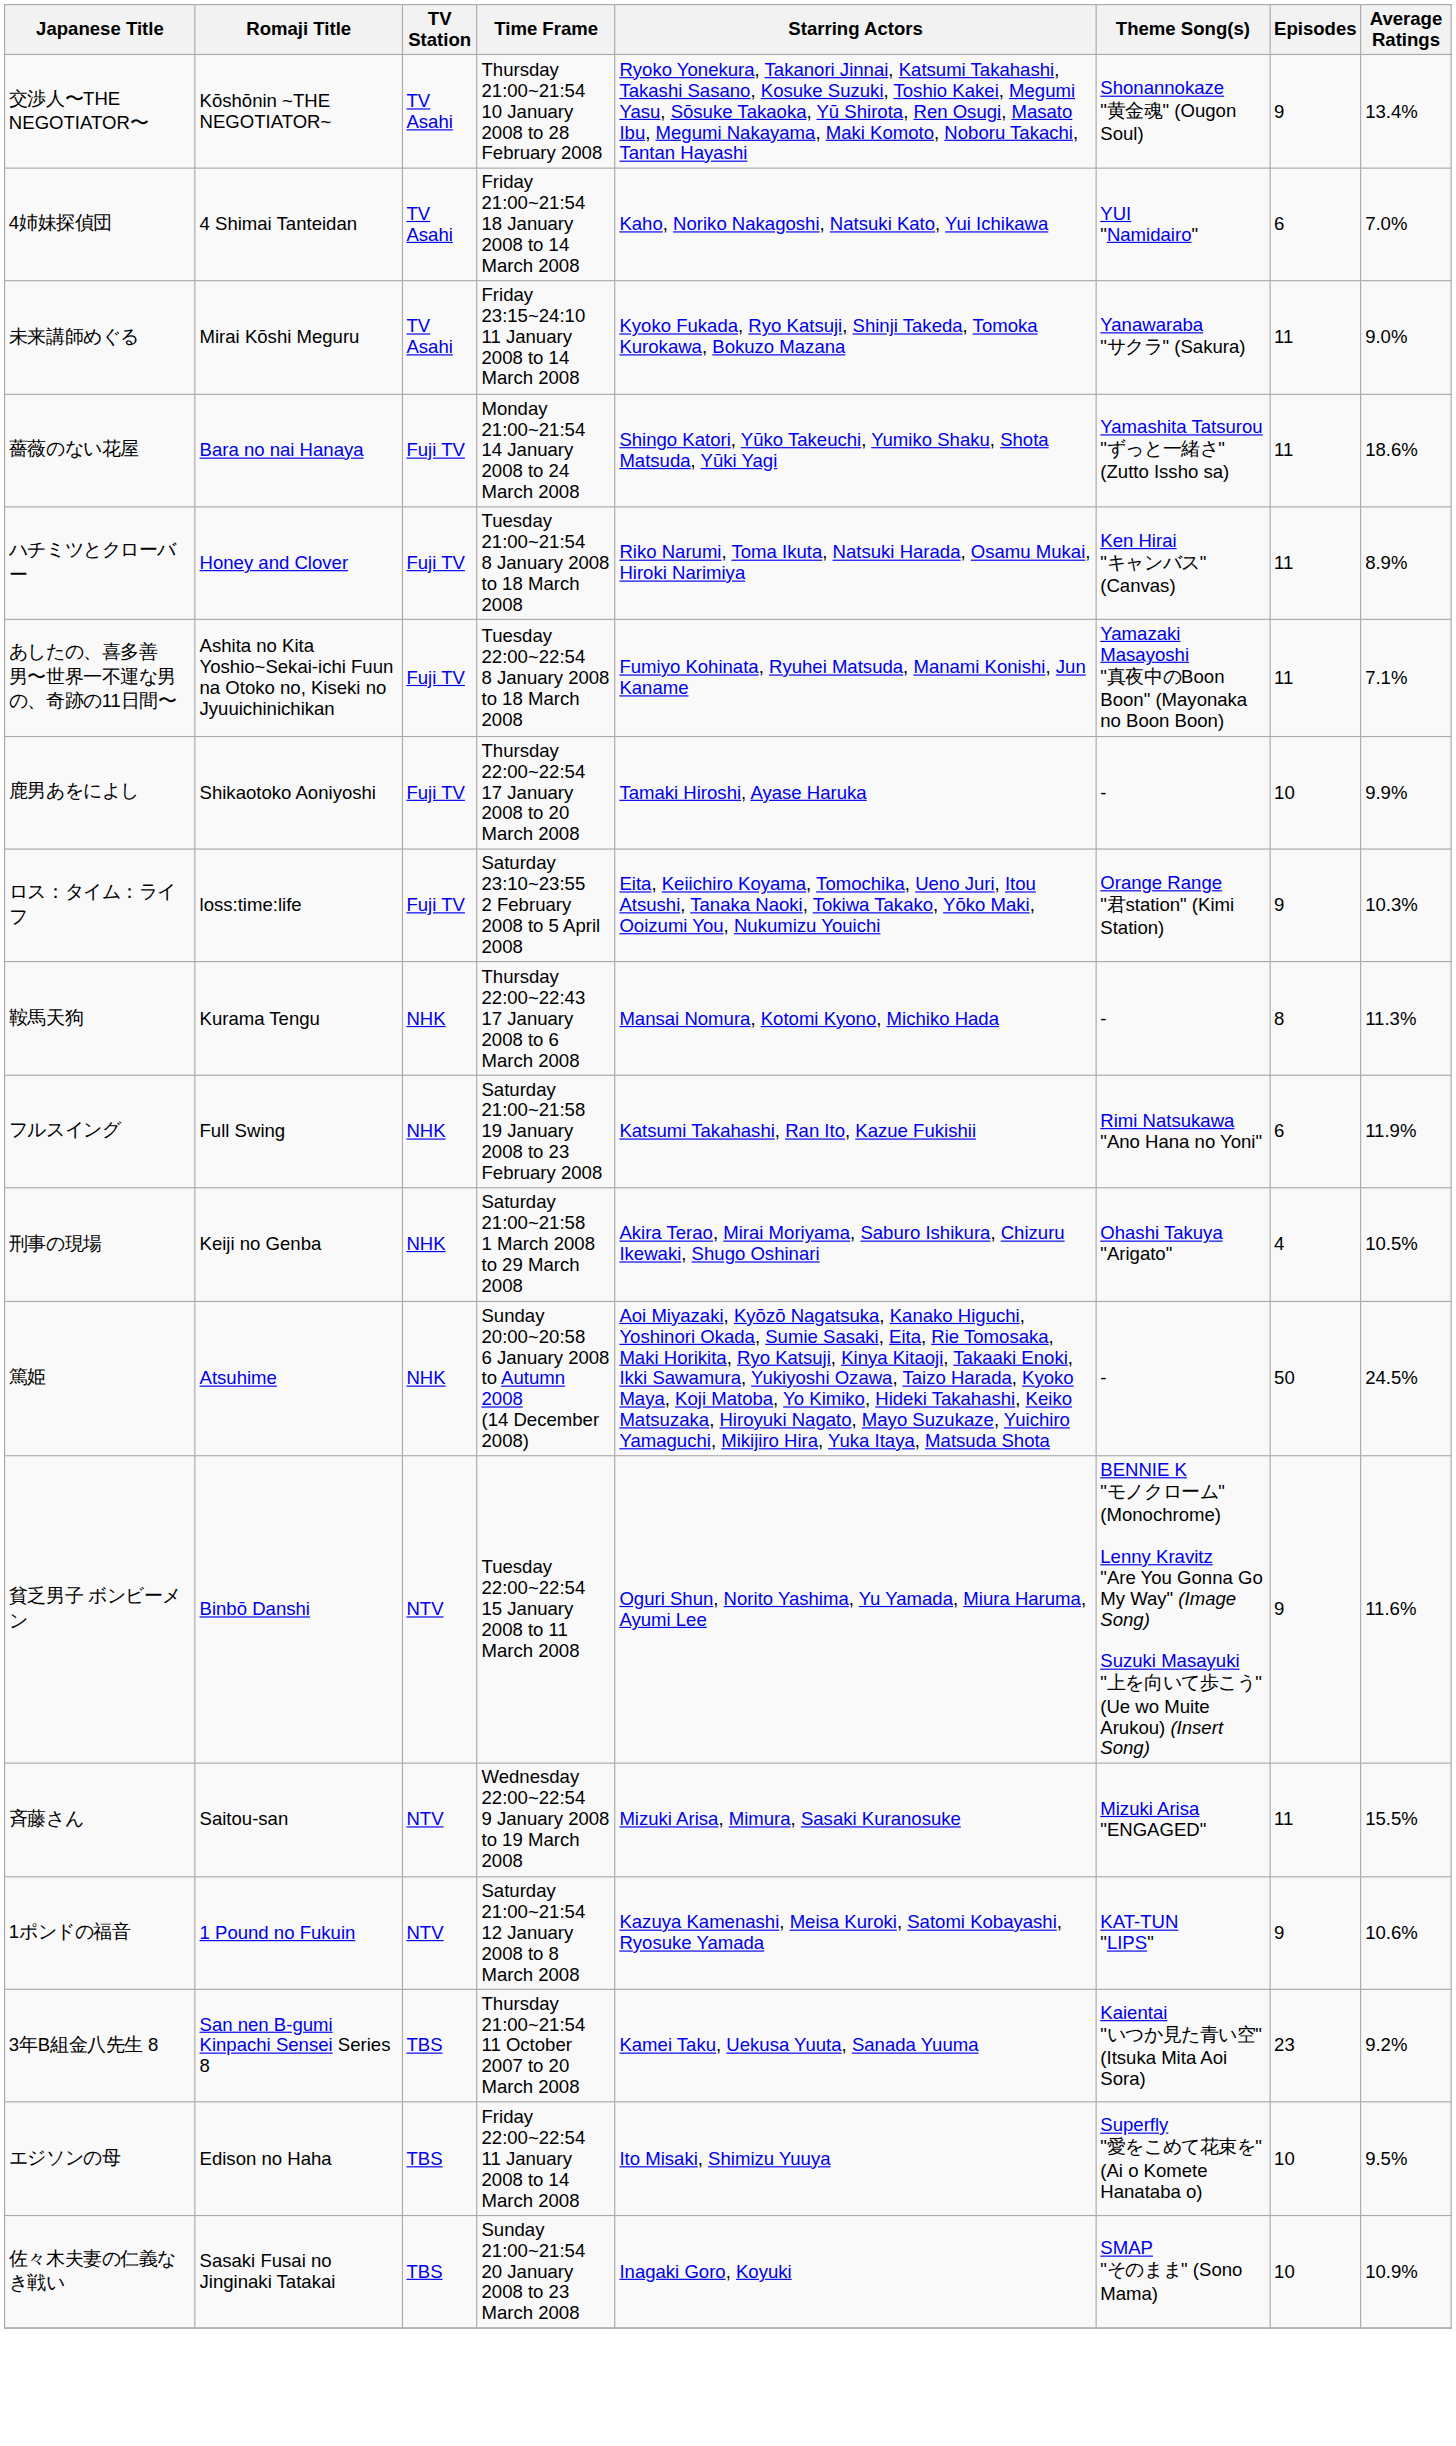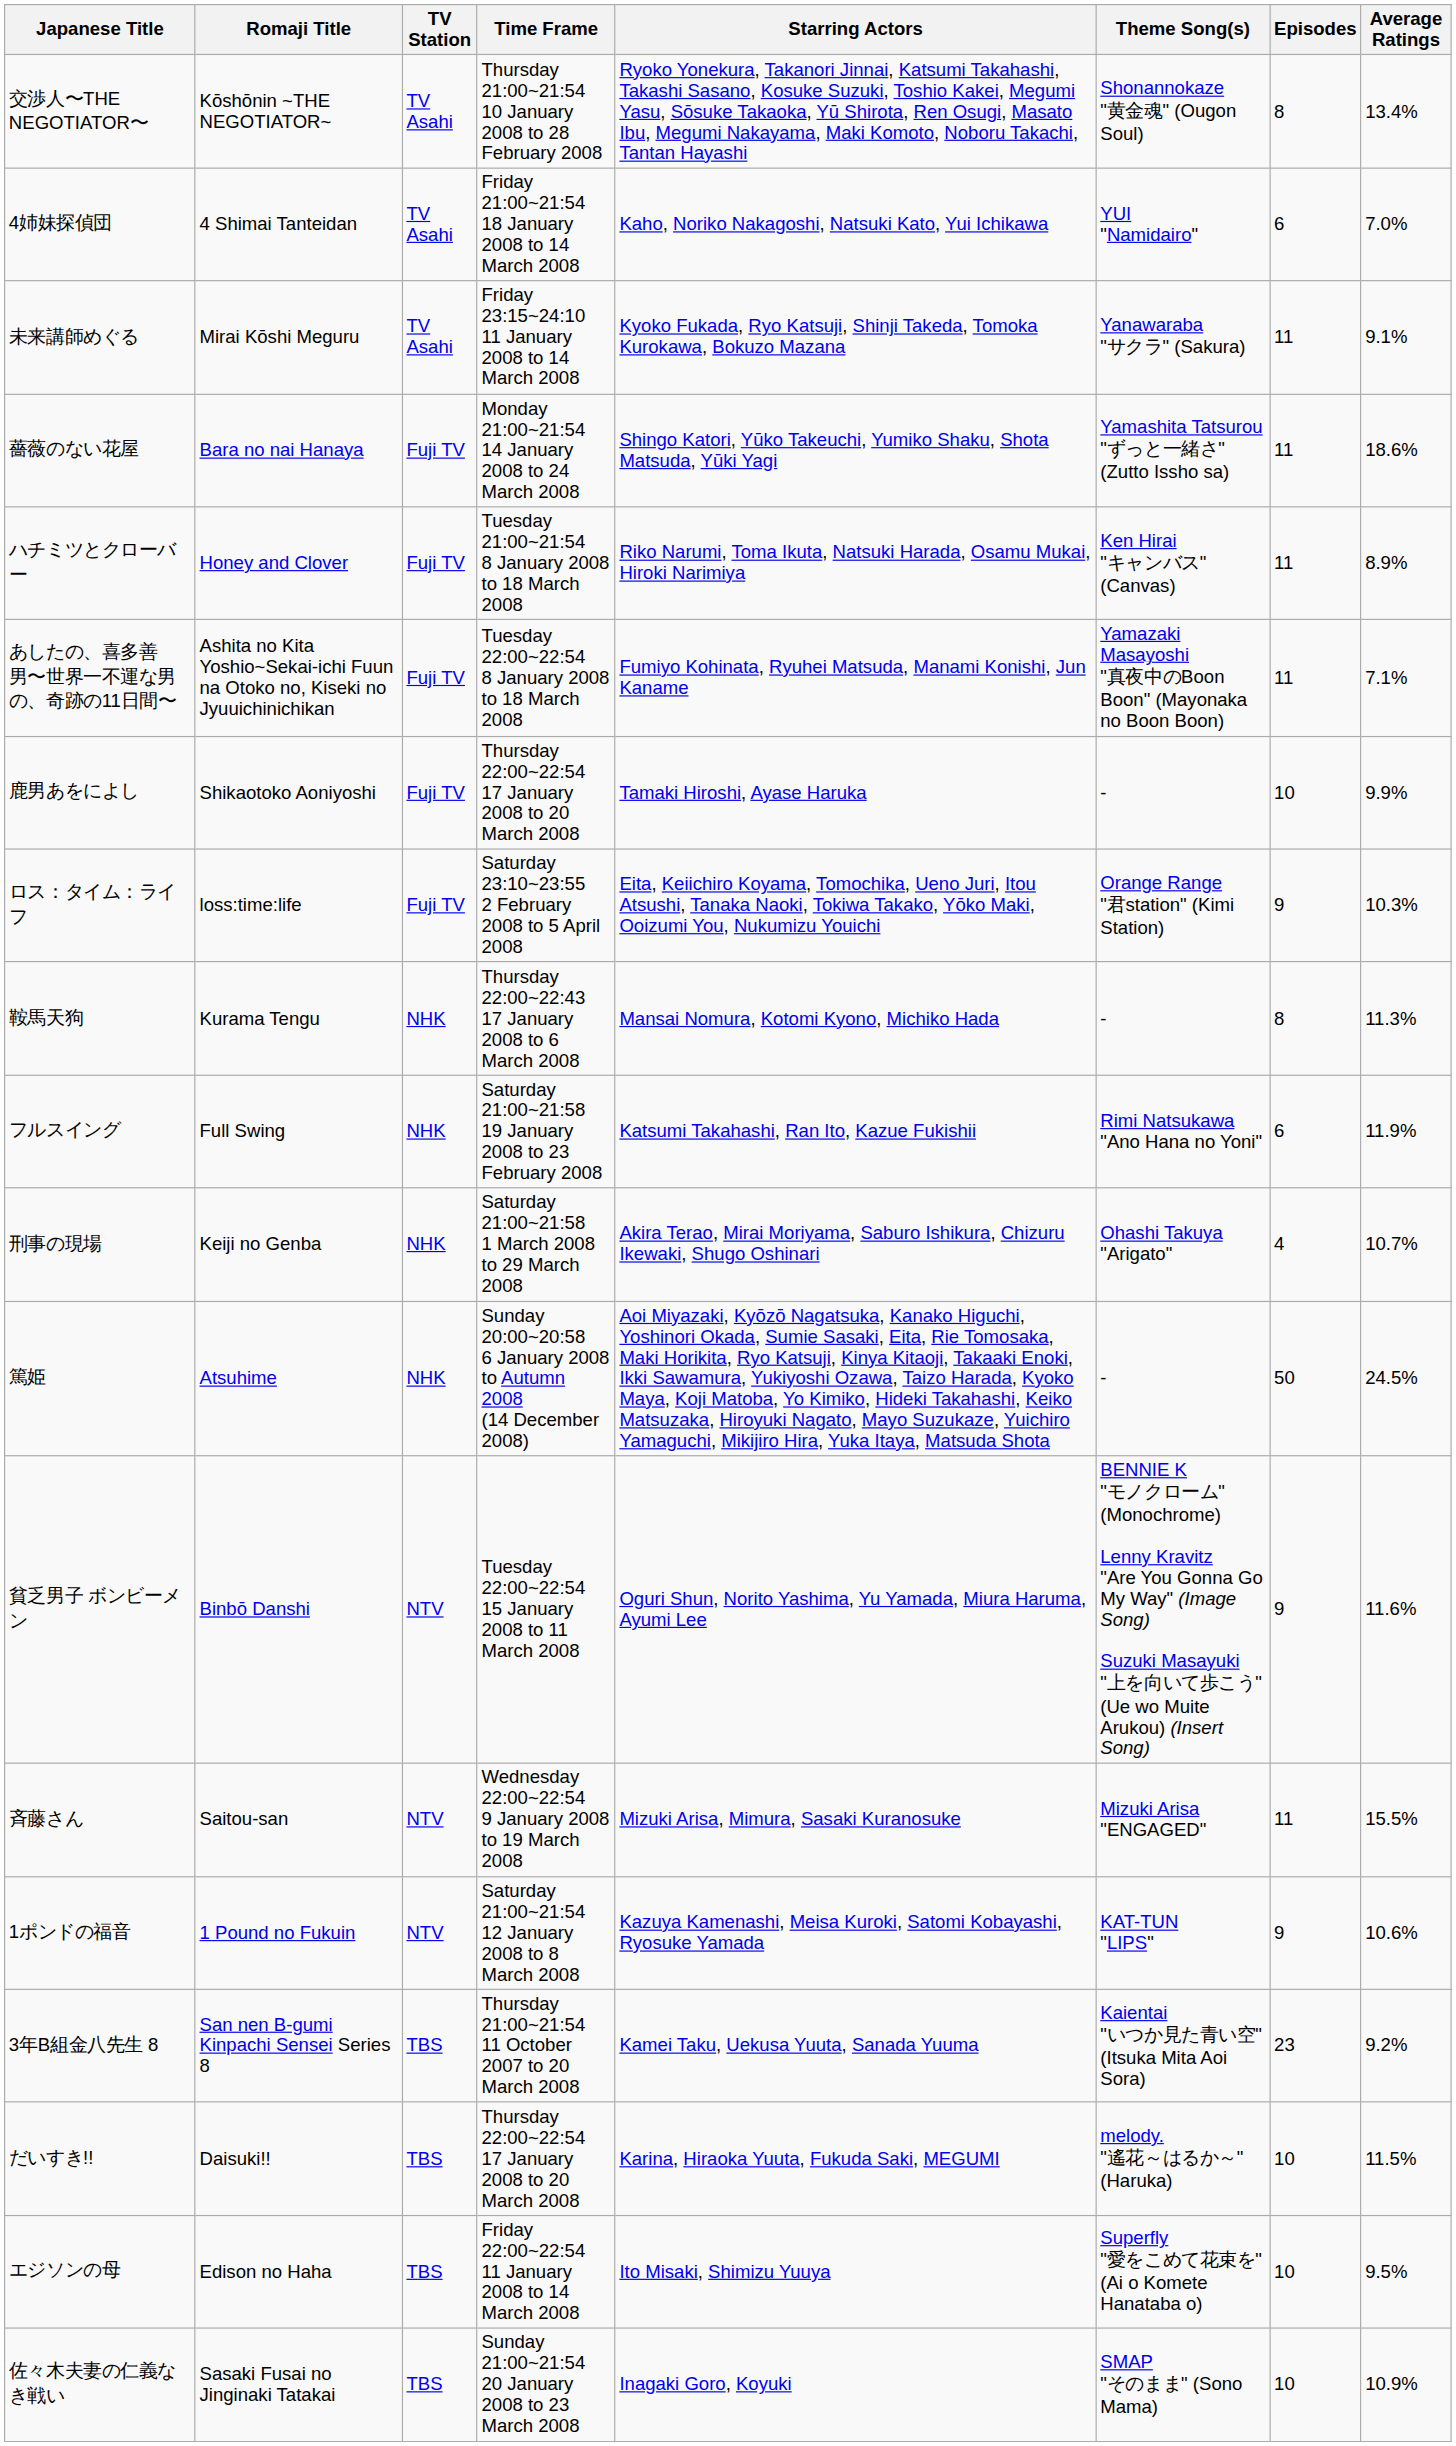交渉人〜THE NEGOTIATOR〜 | Episodes: 9 -> 8
未来講師めぐる | Average Ratings: 9.0% -> 9.1%
刑事の現場 | Average Ratings: 10.5% -> 10.7%
+ row: だいすき!! | Daisuki!! | TBS | Thursday 22:00~22:54 17 January 2008 to 20 March 2008 | Karina, Hiraoka Yuuta, Fukuda Saki, MEGUMI | melody. "遙花～はるか～" (Haruka) | 10 | 11.5%
